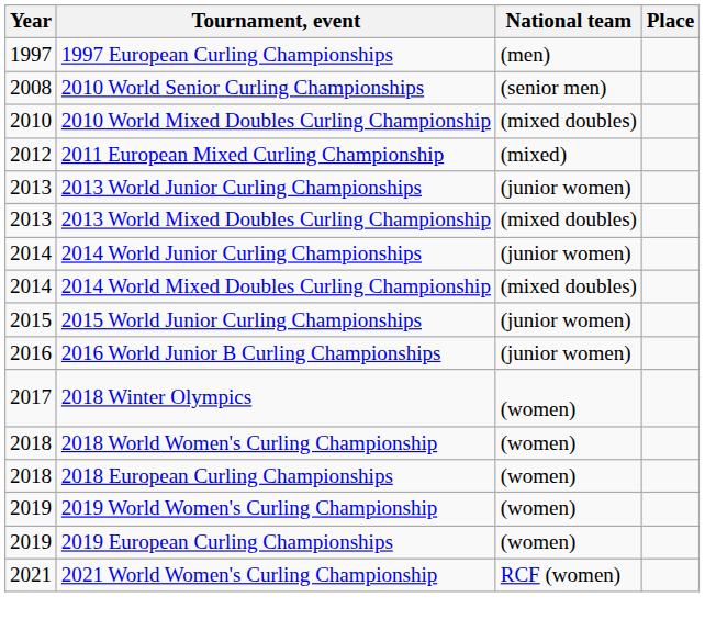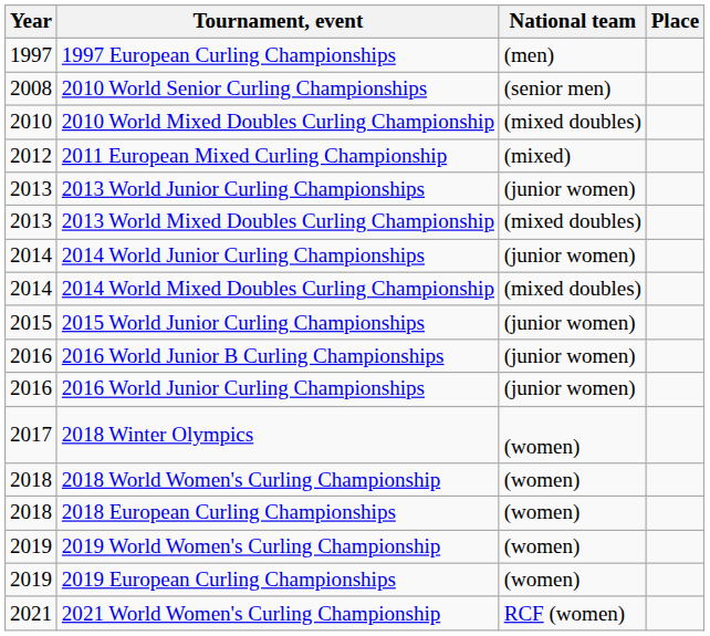+ row: 2016 | 2016 World Junior Curling Championships | (junior women)
